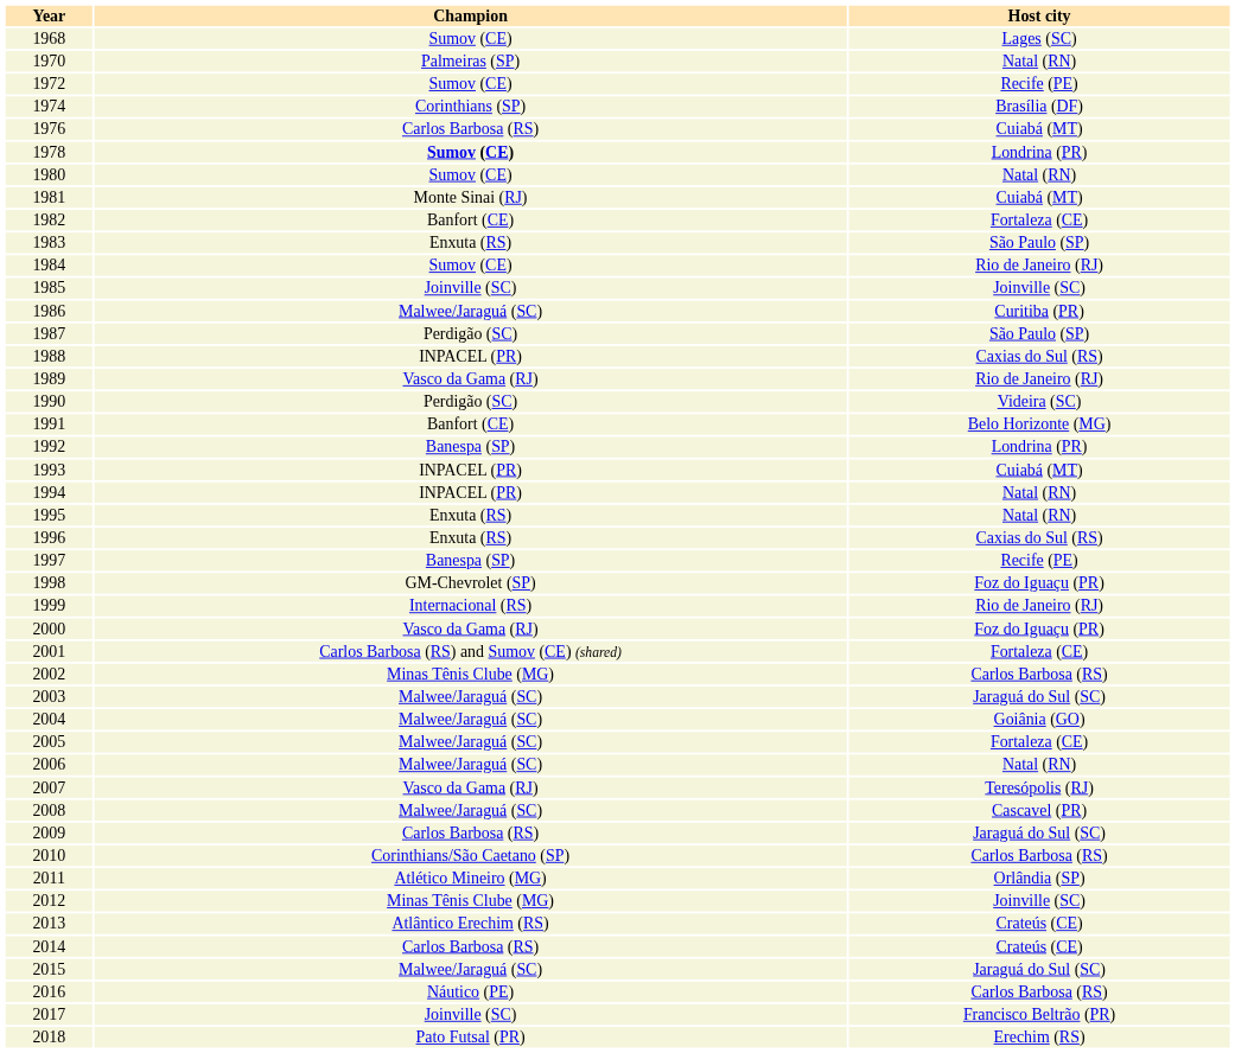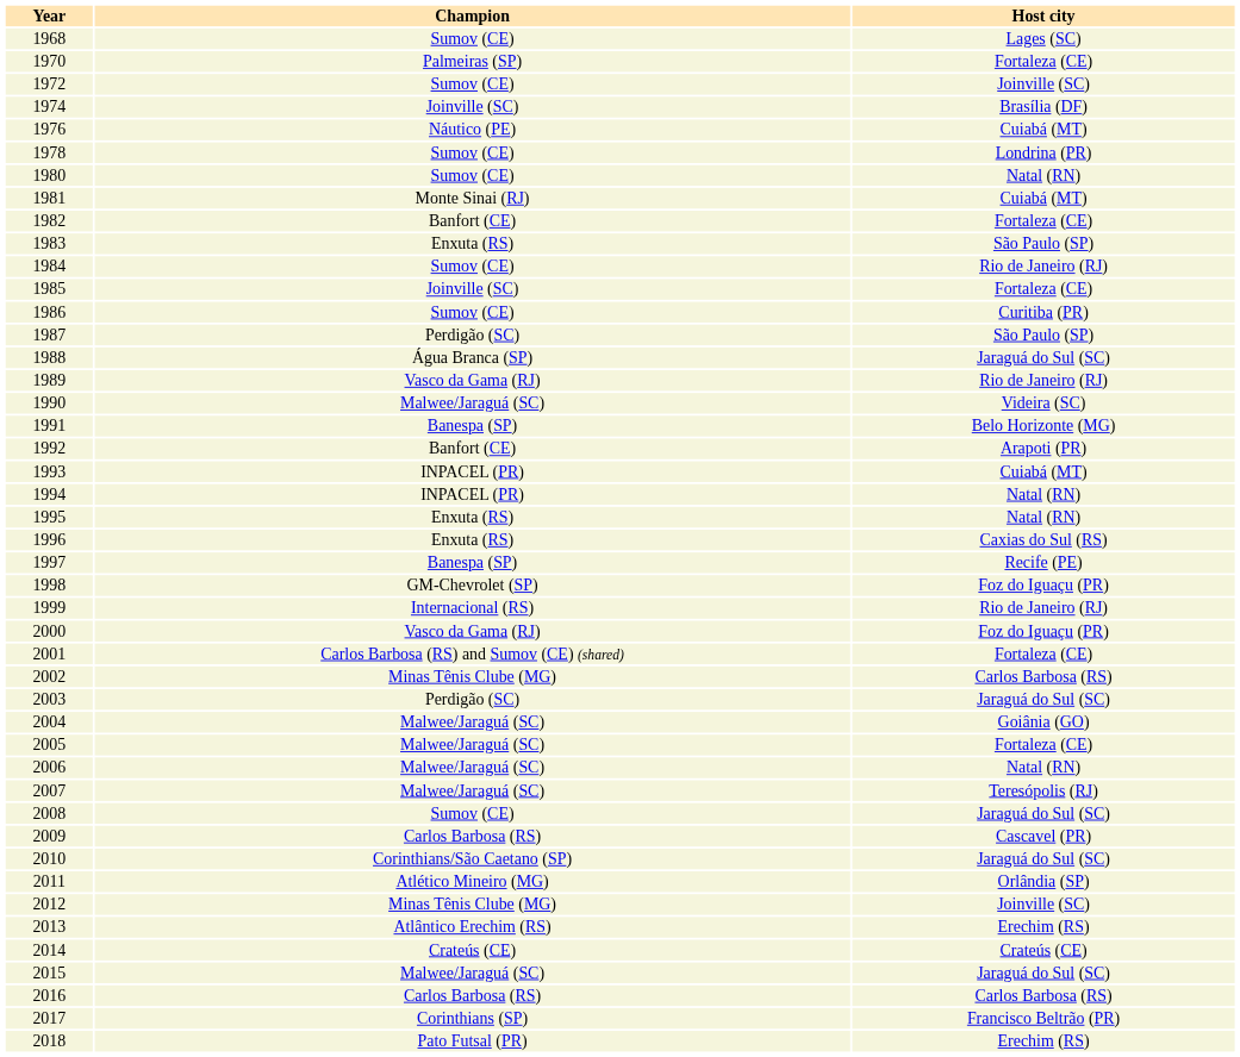1970 | Host city: Natal (RN) -> Fortaleza (CE)
1972 | Host city: Recife (PE) -> Joinville (SC)
1974 | Champion: Corinthians (SP) -> Joinville (SC)
1976 | Champion: Carlos Barbosa (RS) -> Náutico (PE)
1978 | Champion: bold -> normal
1985 | Host city: Joinville (SC) -> Fortaleza (CE)
1986 | Champion: Malwee/Jaraguá (SC) -> Sumov (CE)
1988 | Champion: INPACEL (PR) -> Água Branca (SP)
1988 | Host city: Caxias do Sul (RS) -> Jaraguá do Sul (SC)
1990 | Champion: Perdigão (SC) -> Malwee/Jaraguá (SC)
1991 | Champion: Banfort (CE) -> Banespa (SP)
1992 | Champion: Banespa (SP) -> Banfort (CE)
1992 | Host city: Londrina (PR) -> Arapoti (PR)
2003 | Champion: Malwee/Jaraguá (SC) -> Perdigão (SC)
2007 | Champion: Vasco da Gama (RJ) -> Malwee/Jaraguá (SC)
2008 | Champion: Malwee/Jaraguá (SC) -> Sumov (CE)
2008 | Host city: Cascavel (PR) -> Jaraguá do Sul (SC)
2009 | Host city: Jaraguá do Sul (SC) -> Cascavel (PR)
2010 | Host city: Carlos Barbosa (RS) -> Jaraguá do Sul (SC)
2013 | Host city: Crateús (CE) -> Erechim (RS)
2014 | Champion: Carlos Barbosa (RS) -> Crateús (CE)
2016 | Champion: Náutico (PE) -> Carlos Barbosa (RS)
2017 | Champion: Joinville (SC) -> Corinthians (SP)
